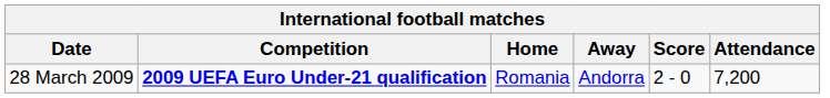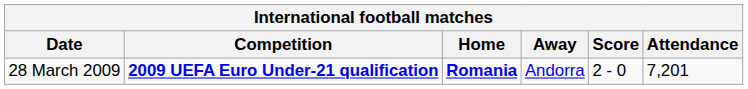28 March 2009 | Home: normal -> bold
28 March 2009 | Attendance: 7,200 -> 7,201
